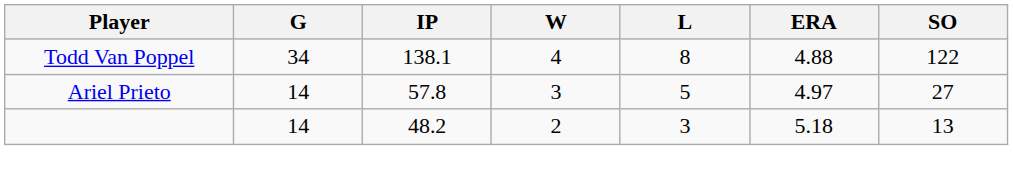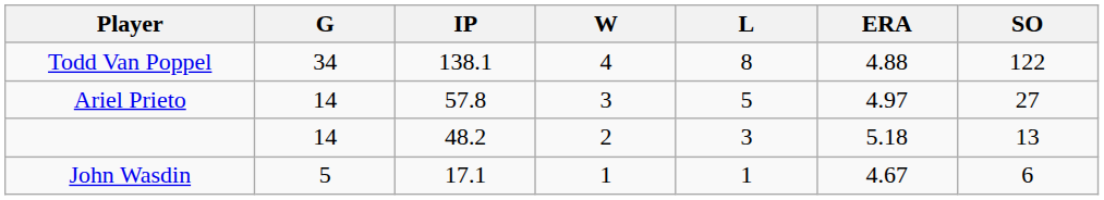+ row: John Wasdin | 5 | 17.1 | 1 | 1 | 4.67 | 6
